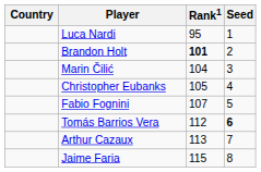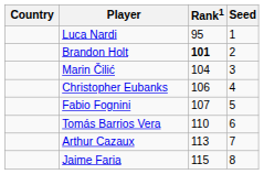Christopher Eubanks | Rank1: 105 -> 106
Tomás Barrios Vera | Rank1: 112 -> 110
Tomás Barrios Vera | Seed: bold -> normal
